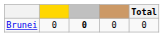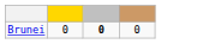- column: Total | 0
